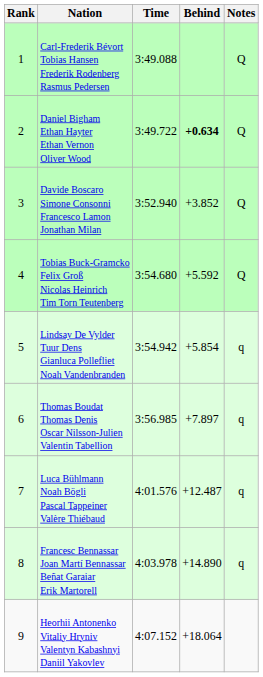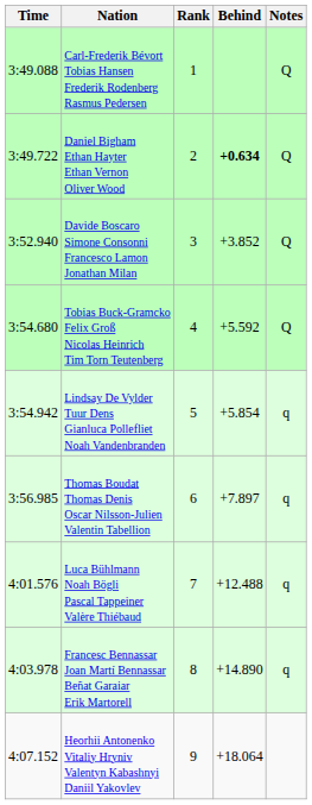columns swapped: Rank <-> Time
Luca Bühlmann Noah Bögli Pascal Tappeiner Valère Thiébaud | Behind: +12.487 -> +12.488
